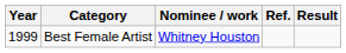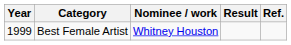columns swapped: Result <-> Ref.
